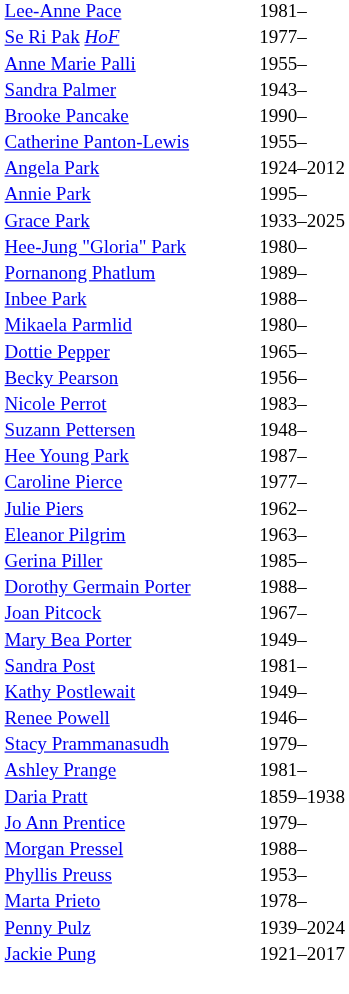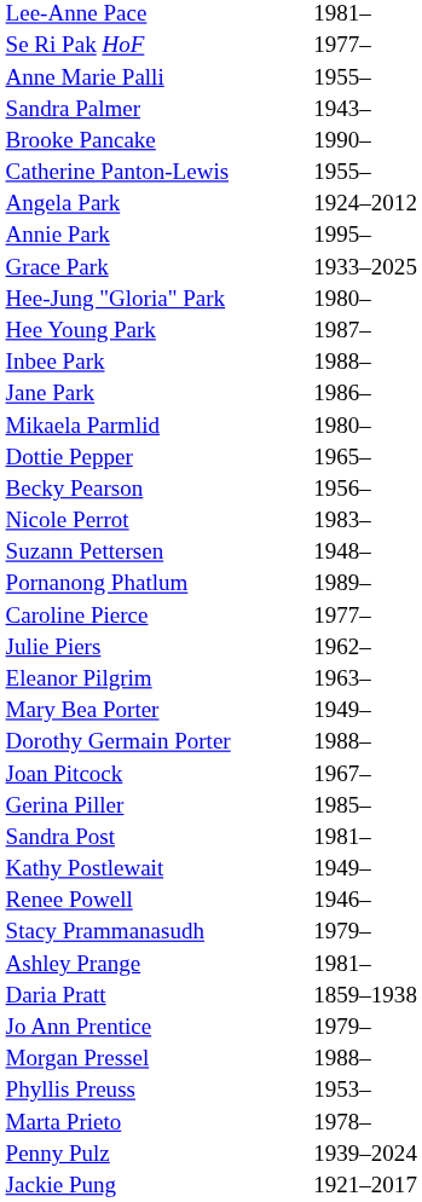rows swapped: Hee Young Park <-> Pornanong Phatlum
+ row: Jane Park | 1986–
rows swapped: Gerina Piller <-> Mary Bea Porter
